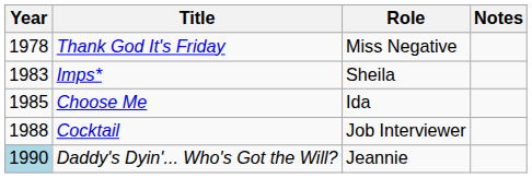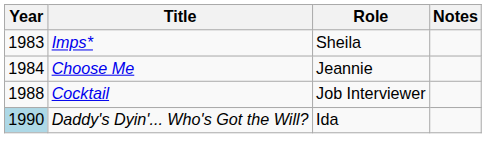- row: 1978 | Thank God It's Friday | Miss Negative
Choose Me | Year: 1985 -> 1984
Choose Me | Role: Ida -> Jeannie
Daddy's Dyin'... Who's Got the Will? | Role: Jeannie -> Ida
